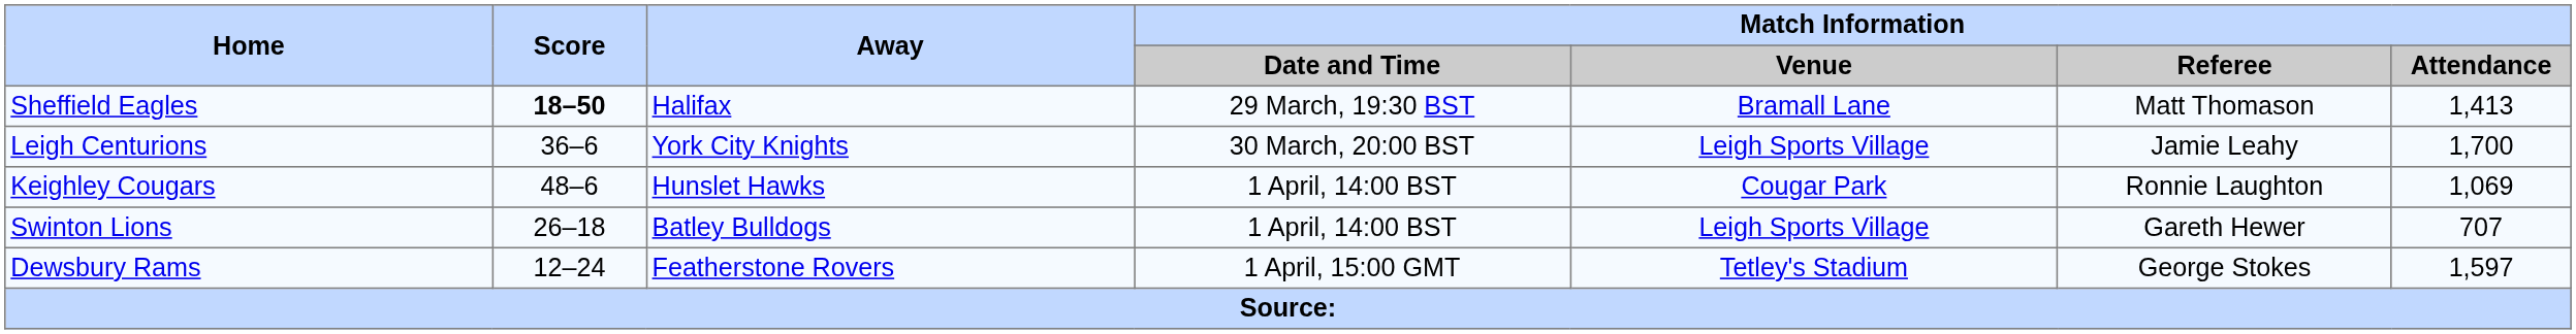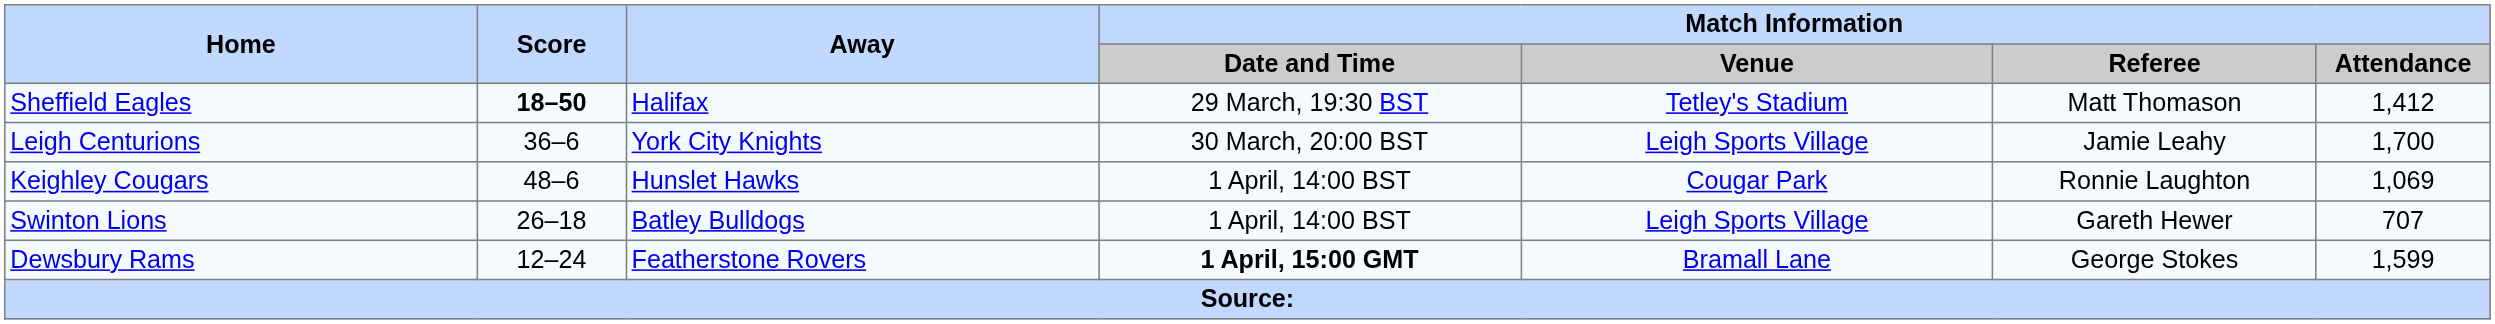Sheffield Eagles | Match Information / Venue: Bramall Lane -> Tetley's Stadium
Sheffield Eagles | Match Information / Attendance: 1,413 -> 1,412
Dewsbury Rams | Match Information / Date and Time: normal -> bold
Dewsbury Rams | Match Information / Venue: Tetley's Stadium -> Bramall Lane
Dewsbury Rams | Match Information / Attendance: 1,597 -> 1,599
